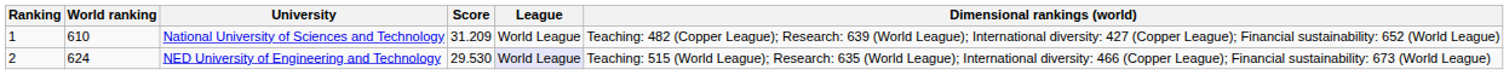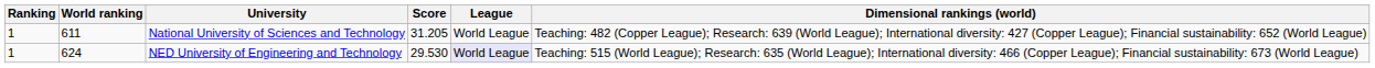National University of Sciences and Technology | World ranking: 610 -> 611
National University of Sciences and Technology | Score: 31.209 -> 31.205
NED University of Engineering and Technology | Ranking: 2 -> 1
